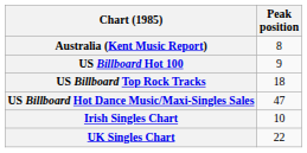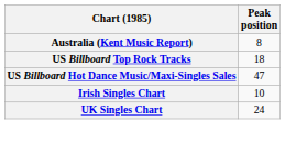- row: US Billboard Hot 100 | 9
UK Singles Chart | Peak position: 22 -> 24
